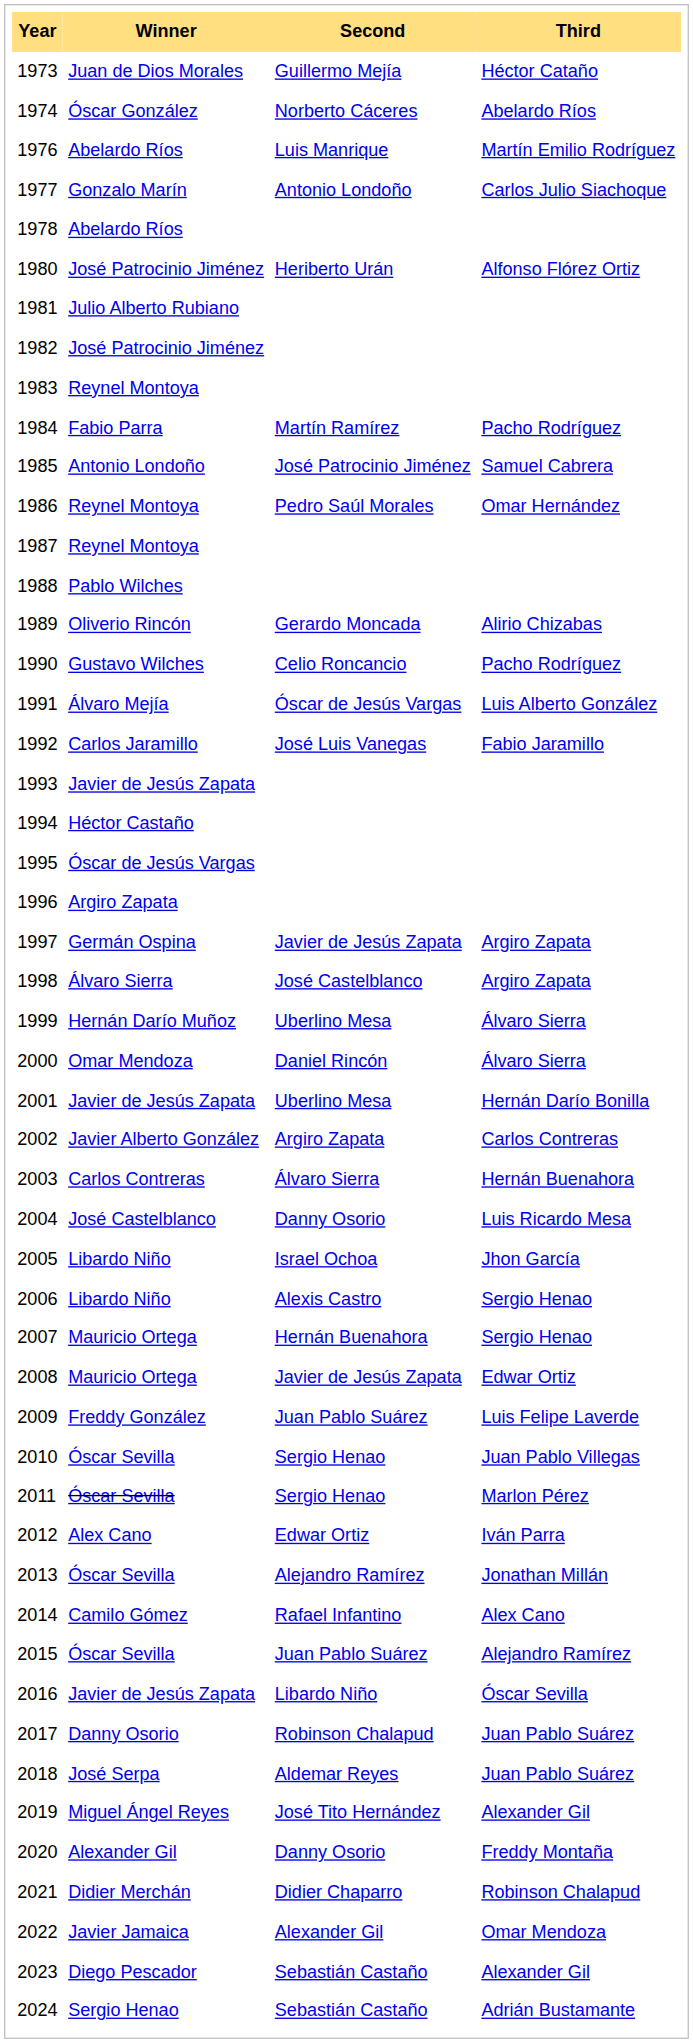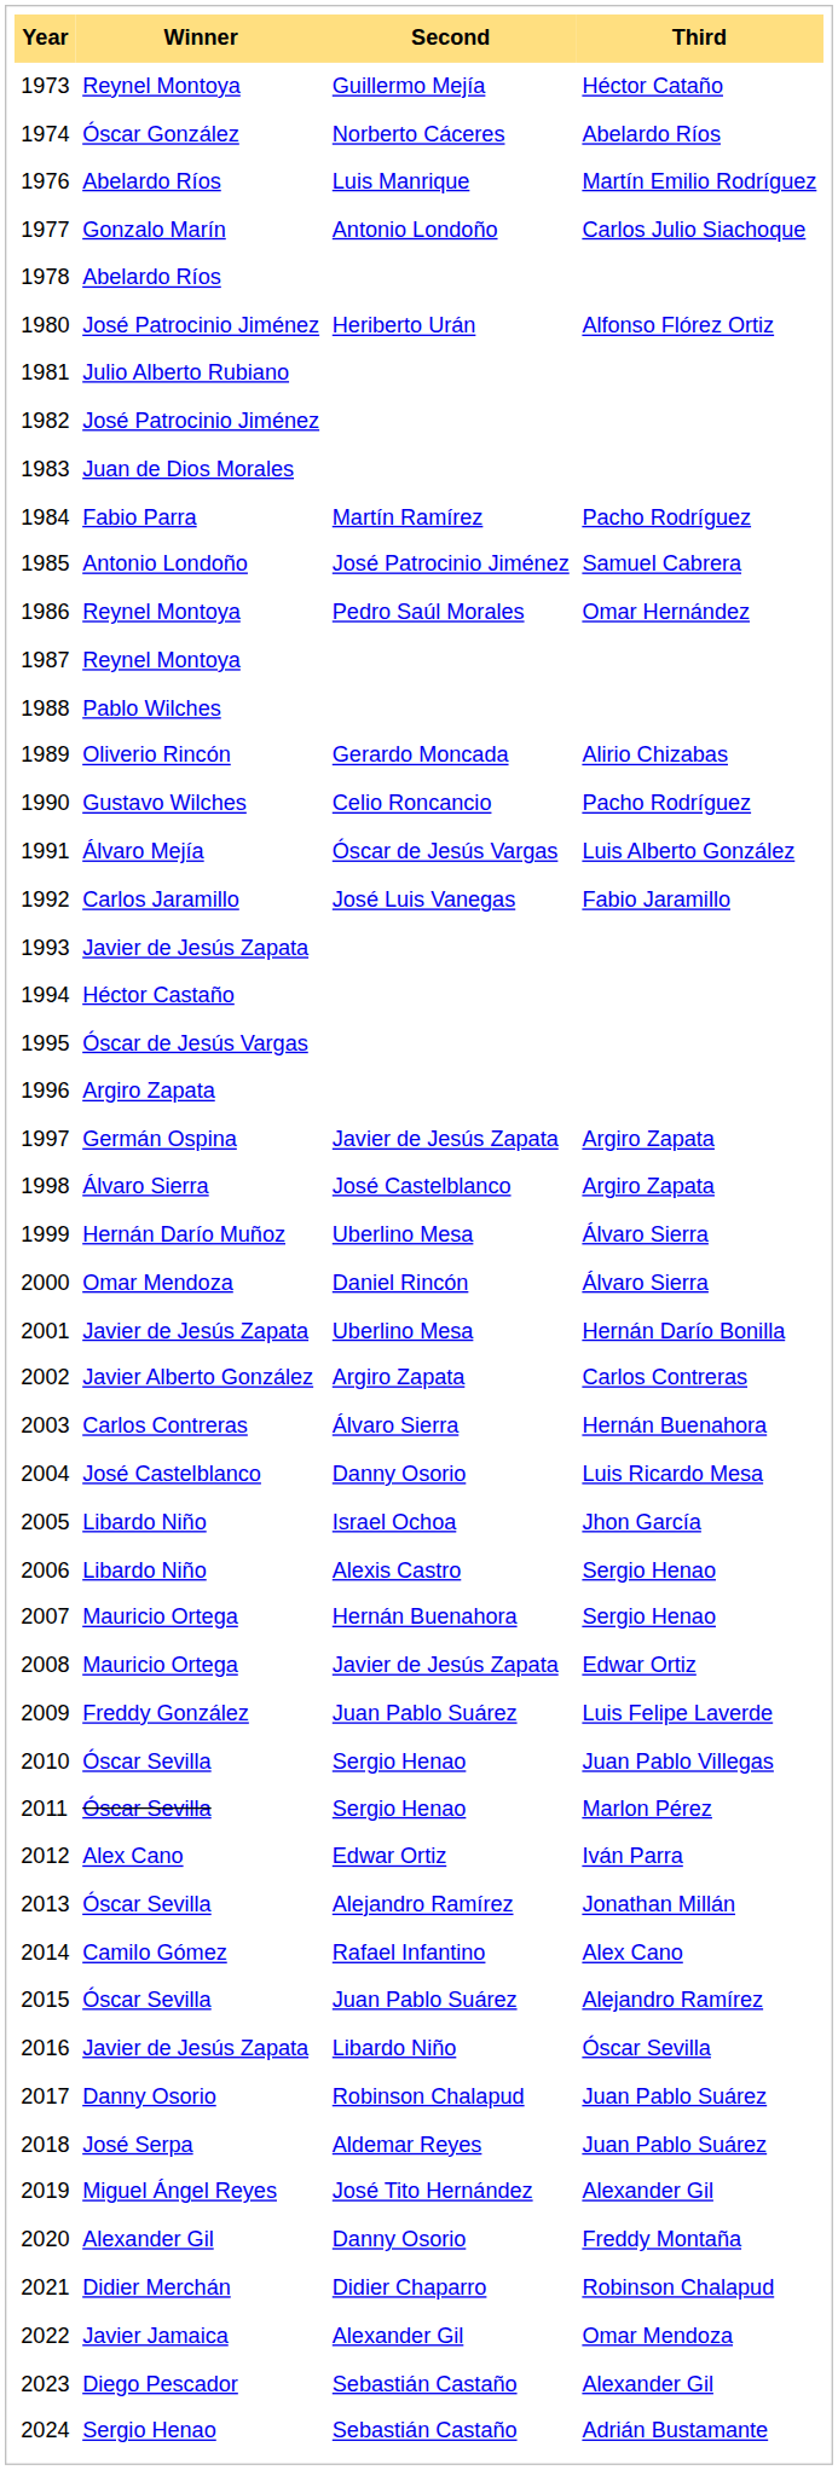1973 | Winner: Juan de Dios Morales -> Reynel Montoya
1983 | Winner: Reynel Montoya -> Juan de Dios Morales
